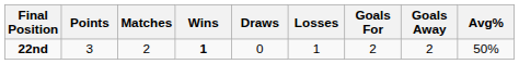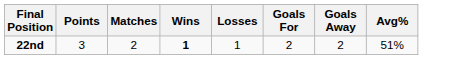- column: Draws | 0
22nd | Avg%: 50% -> 51%
